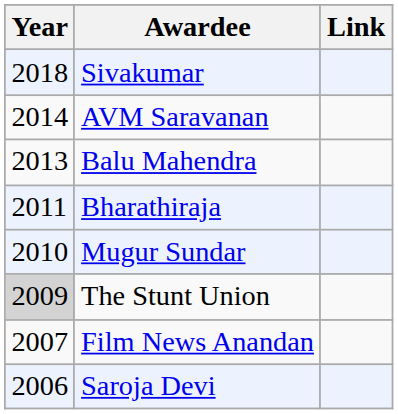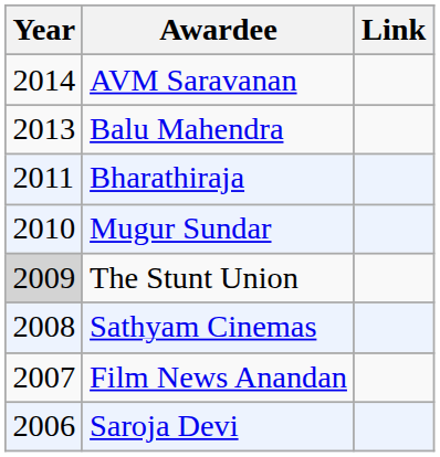- row: 2018 | Sivakumar
+ row: 2008 | Sathyam Cinemas
